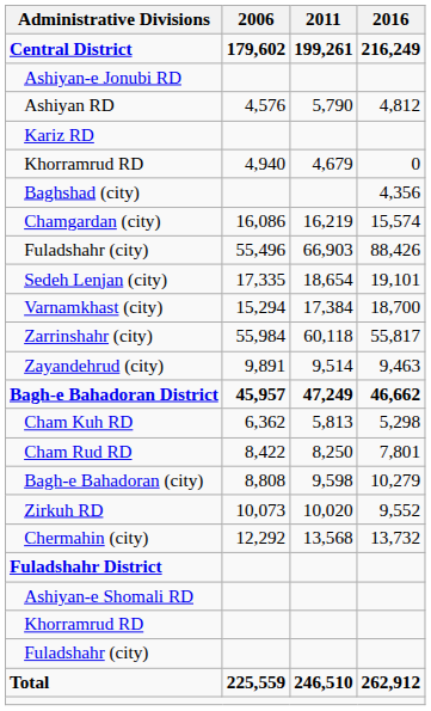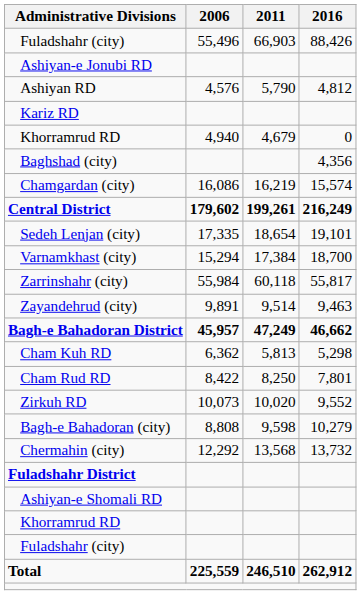rows swapped: Central District <-> Fuladshahr (city) / 88,426
rows swapped: Zirkuh RD <-> Bagh-e Bahadoran (city)
